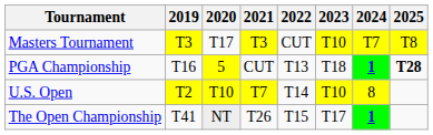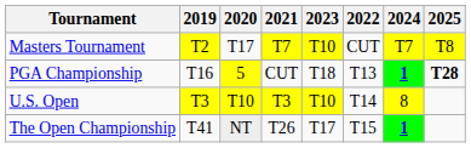columns swapped: 2022 <-> 2023
Masters Tournament | 2019: T3 -> T2
Masters Tournament | 2021: T3 -> T7
U.S. Open | 2019: T2 -> T3
U.S. Open | 2021: T7 -> T3
